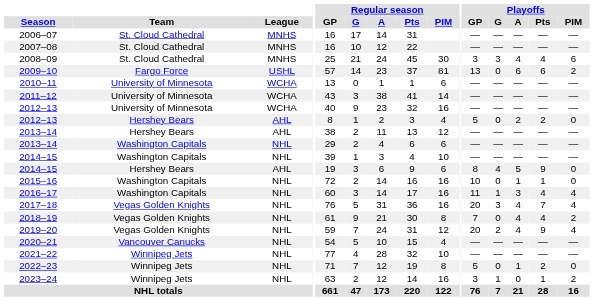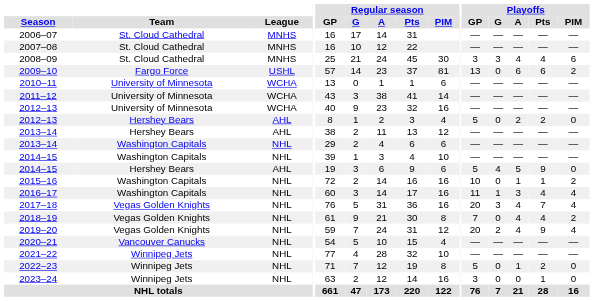2014–15 / Hershey Bears | Playoffs / GP: 8 -> 5
2015–16 | Playoffs / PIM: 0 -> 2
2023–24 | Playoffs / G: 1 -> 0
2023–24 | Playoffs / PIM: 2 -> 0
